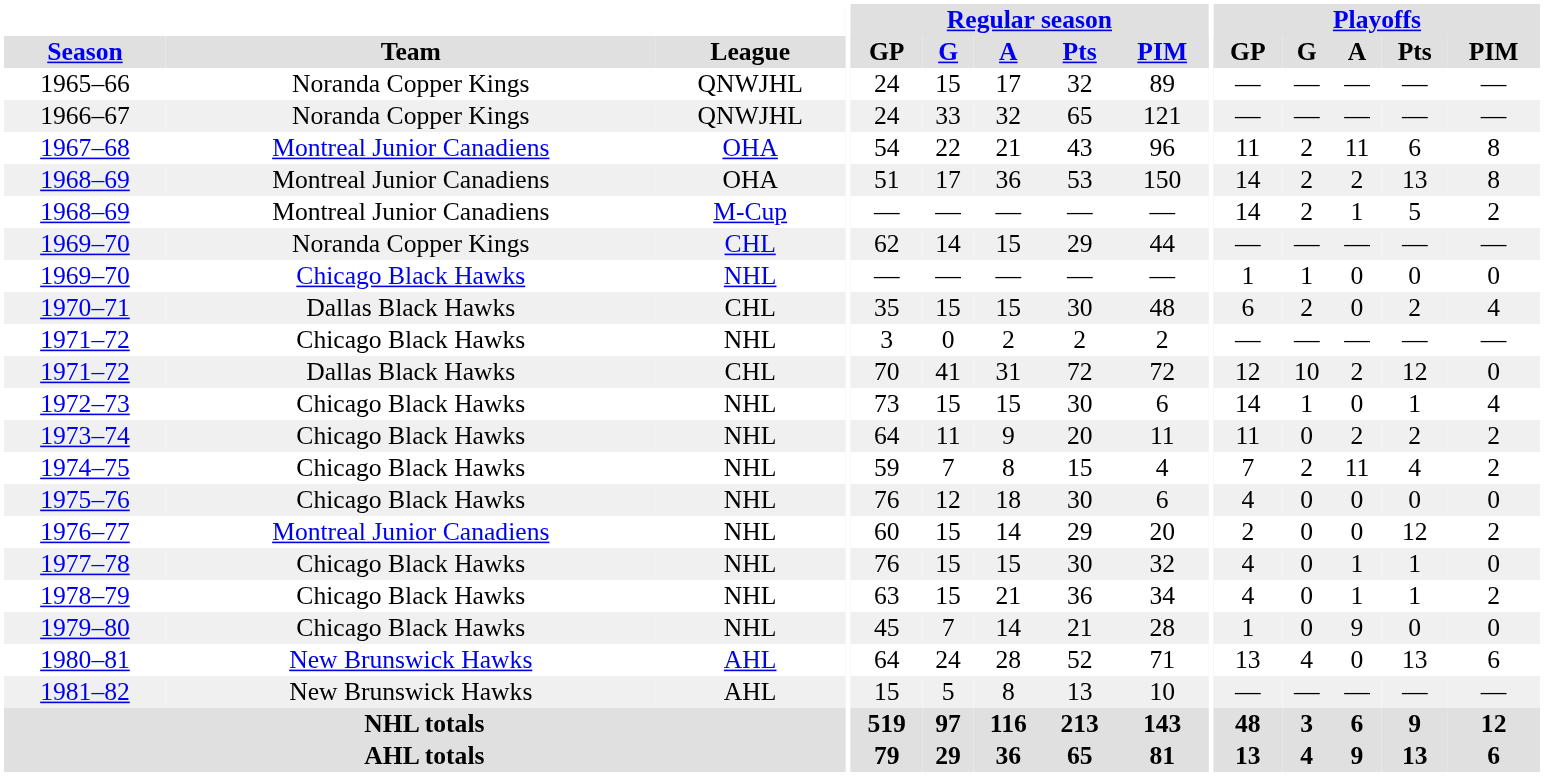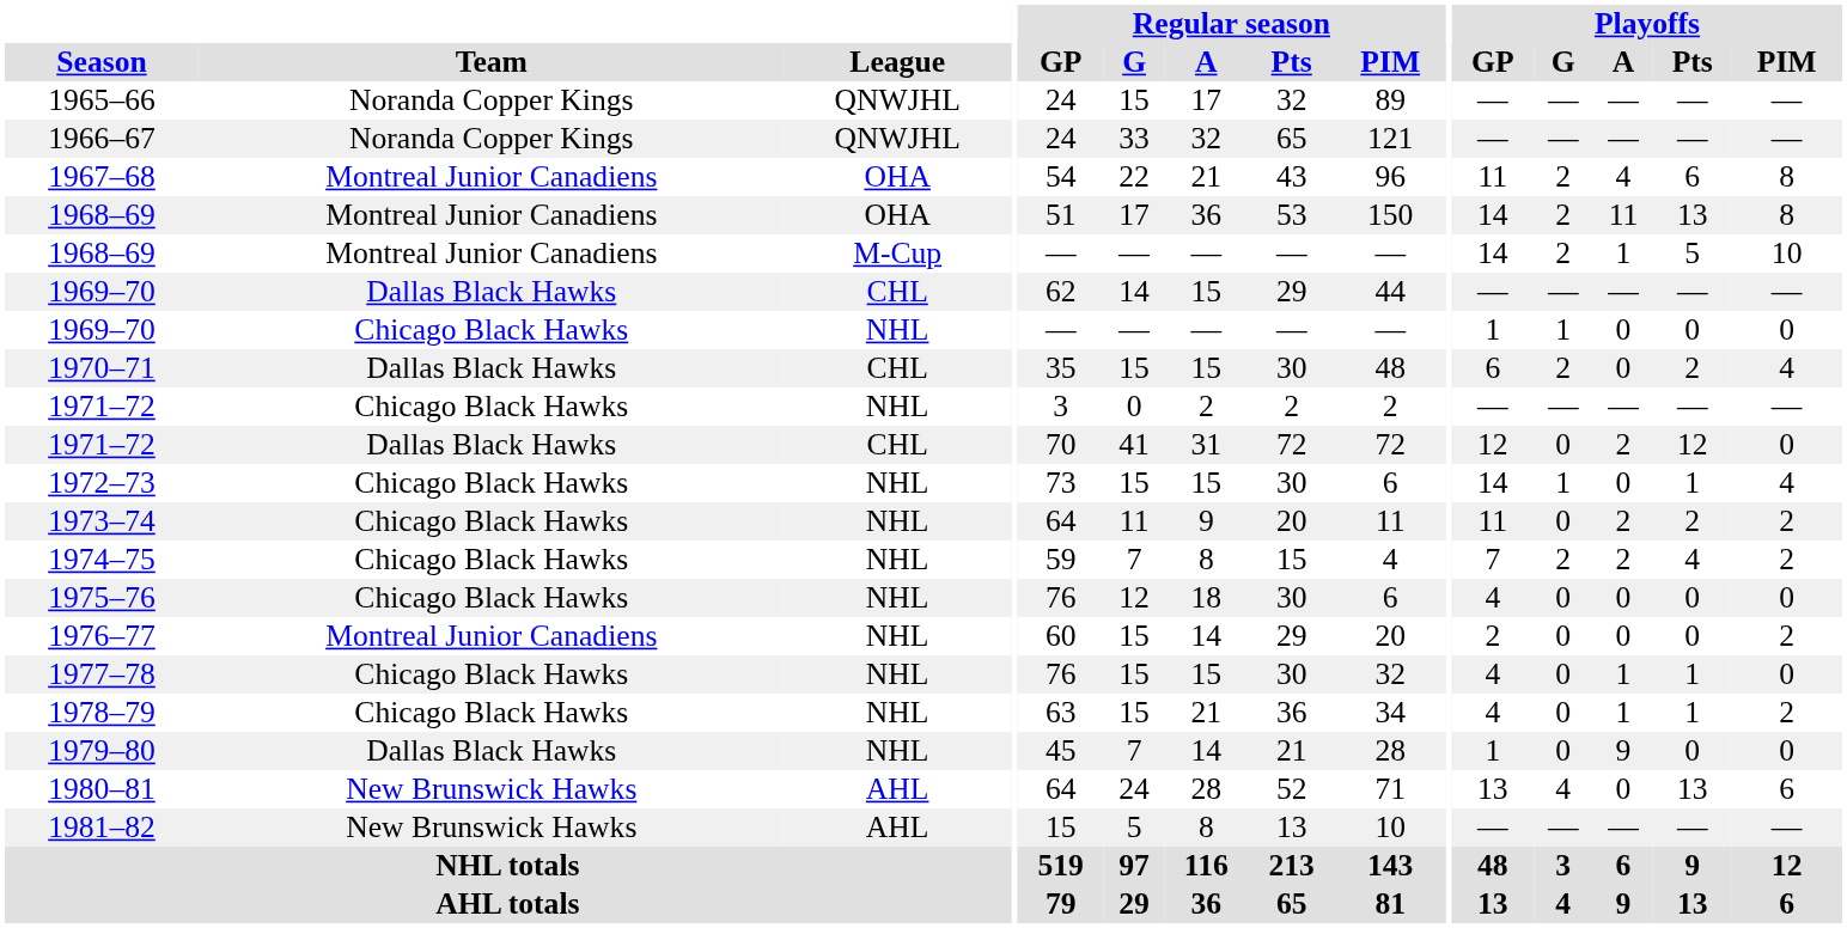1967–68 | Playoffs / A: 11 -> 4
1968–69 / OHA | Playoffs / A: 2 -> 11
1968–69 / M-Cup | Playoffs / PIM: 2 -> 10
1969–70 / CHL | Team: Noranda Copper Kings -> Dallas Black Hawks
1971–72 / CHL | Playoffs / G: 10 -> 0
1974–75 | Playoffs / A: 11 -> 2
1976–77 | Playoffs / Pts: 12 -> 0
1979–80 | Team: Chicago Black Hawks -> Dallas Black Hawks
